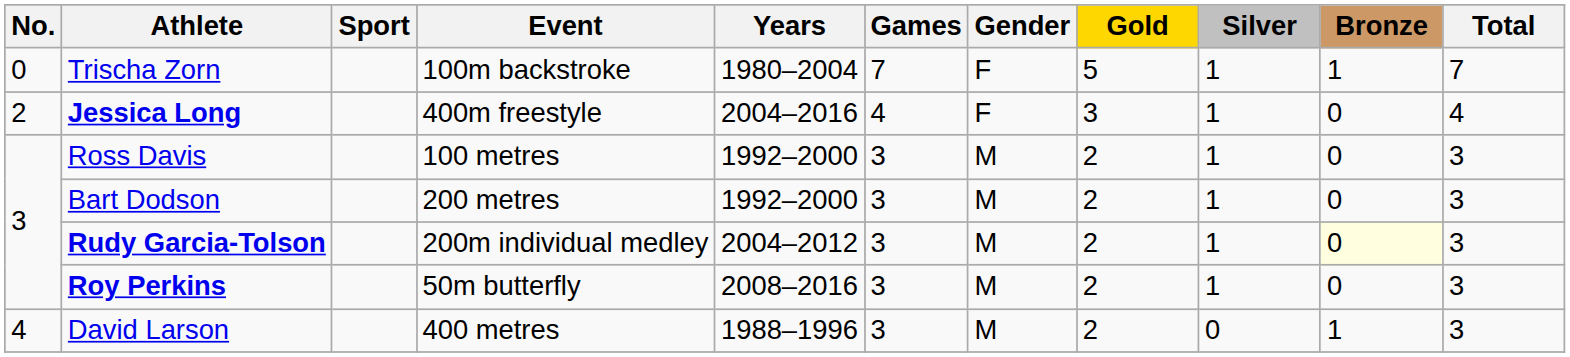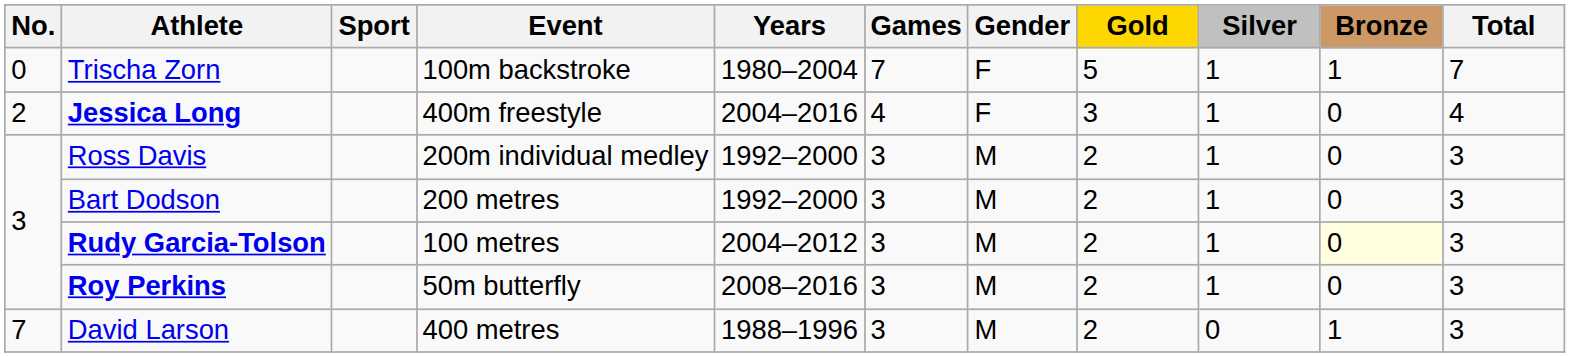Ross Davis | Event: 100 metres -> 200m individual medley
Rudy Garcia-Tolson | Event: 200m individual medley -> 100 metres
David Larson | No.: 4 -> 7
